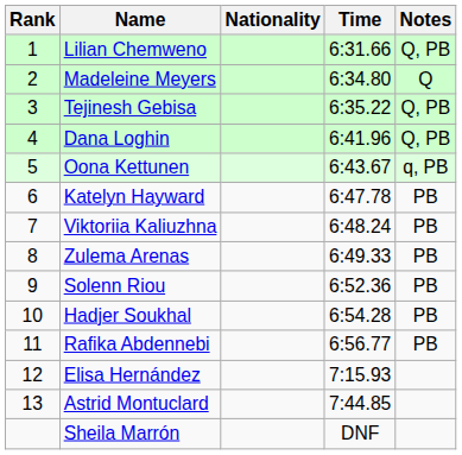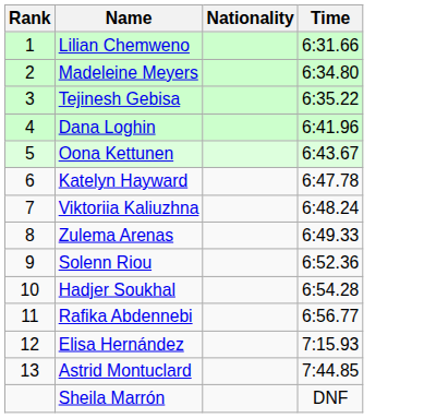- column: Notes | Q, PB | Q | Q, PB | Q, PB | q, PB | PB | PB | PB | PB | PB | PB
